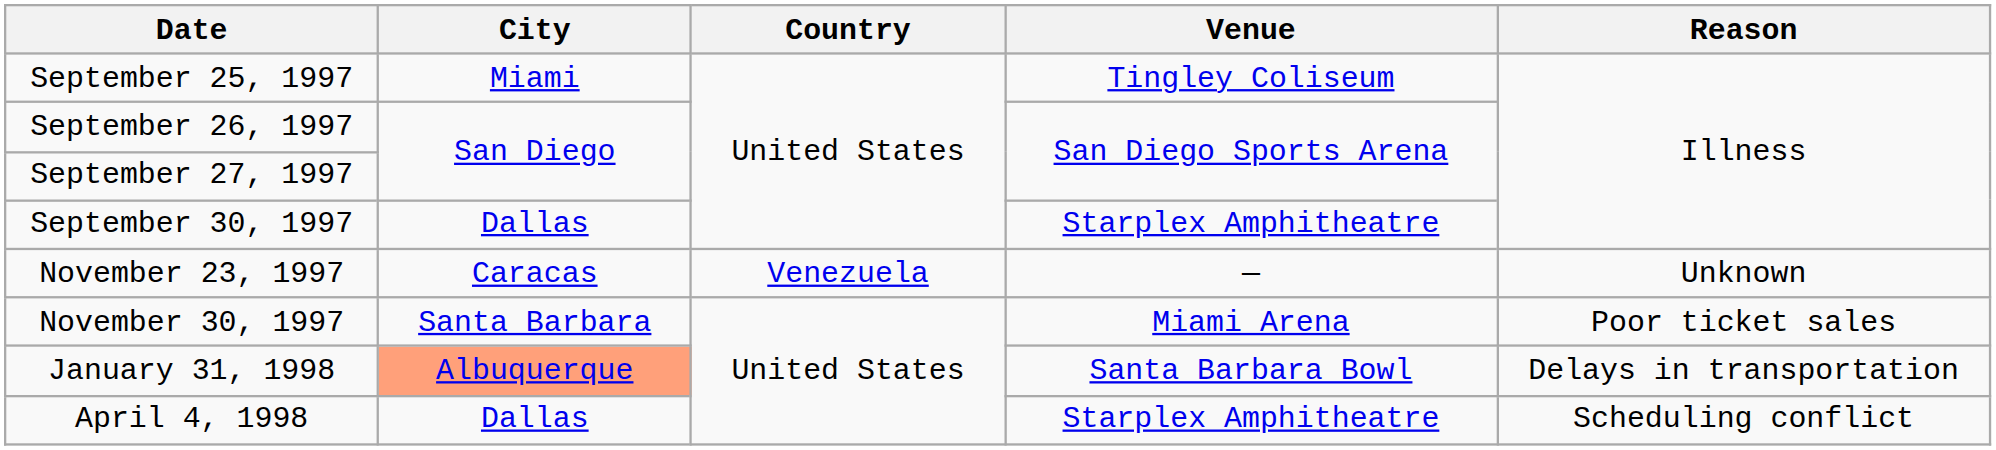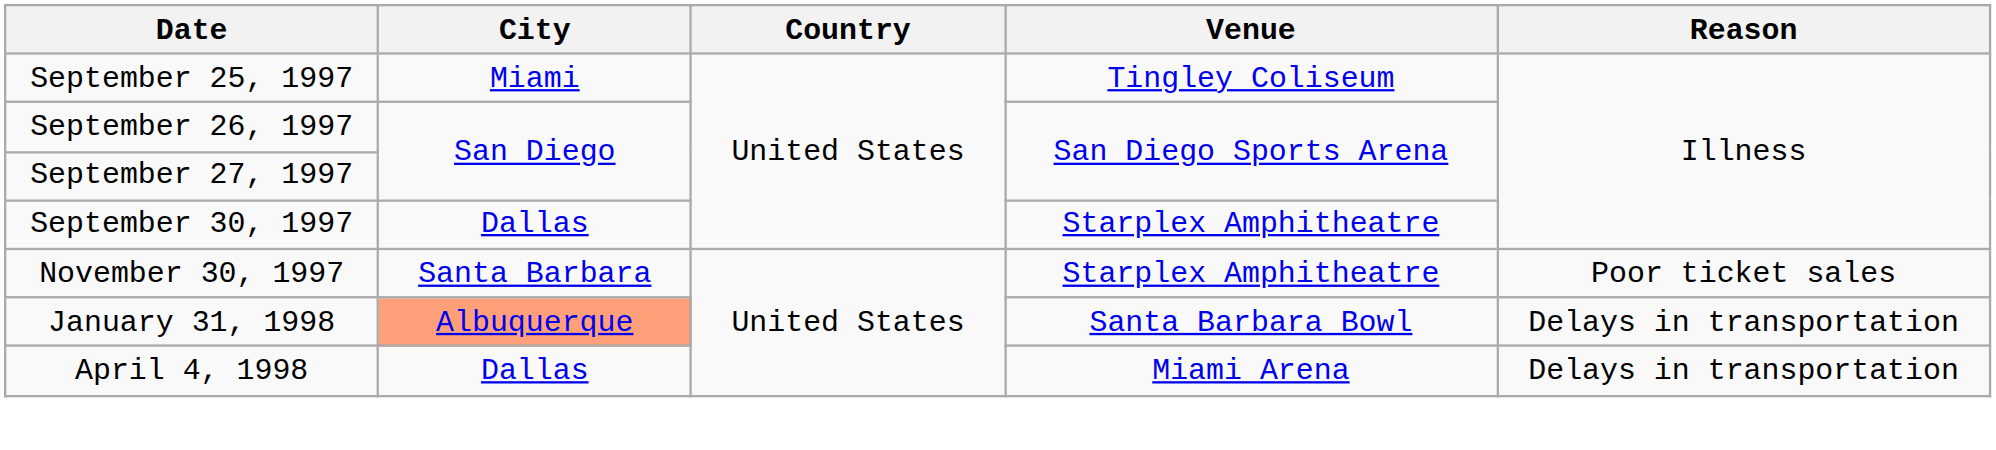- row: November 23, 1997 | Caracas | Venezuela | — | Unknown
November 30, 1997 | Venue: Miami Arena -> Starplex Amphitheatre
April 4, 1998 | Venue: Starplex Amphitheatre -> Miami Arena
April 4, 1998 | Reason: Scheduling conflict -> Delays in transportation
